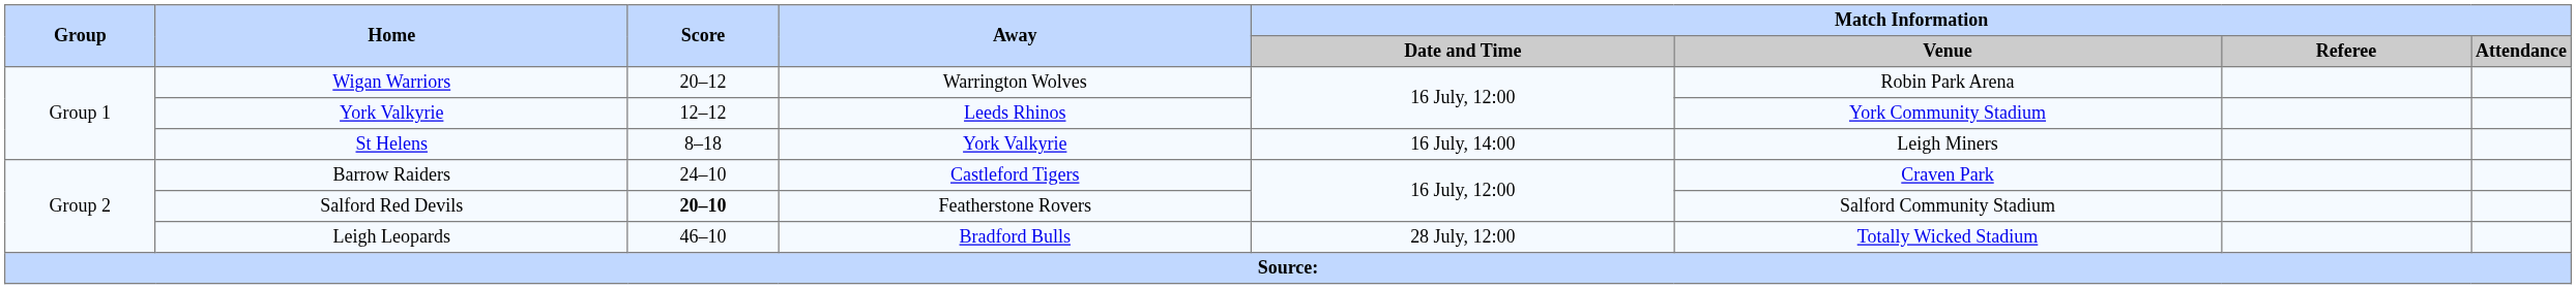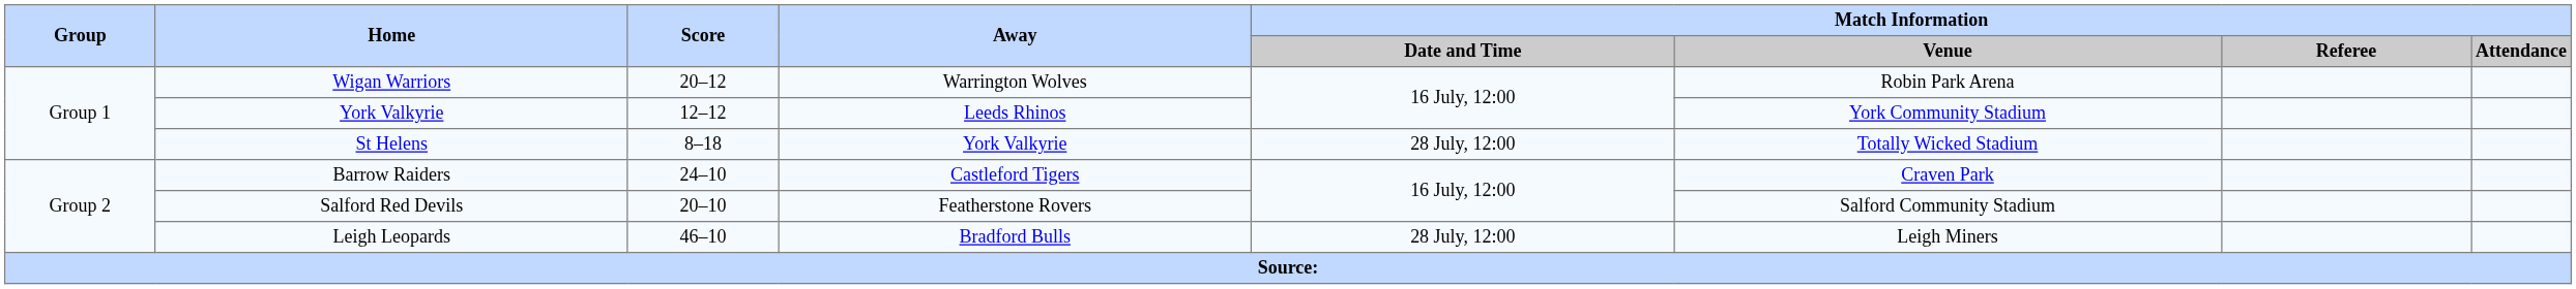St Helens | Match Information / Date and Time: 16 July, 14:00 -> 28 July, 12:00
St Helens | Match Information / Venue: Leigh Miners -> Totally Wicked Stadium
Salford Red Devils | Score: bold -> normal
Leigh Leopards | Match Information / Venue: Totally Wicked Stadium -> Leigh Miners
